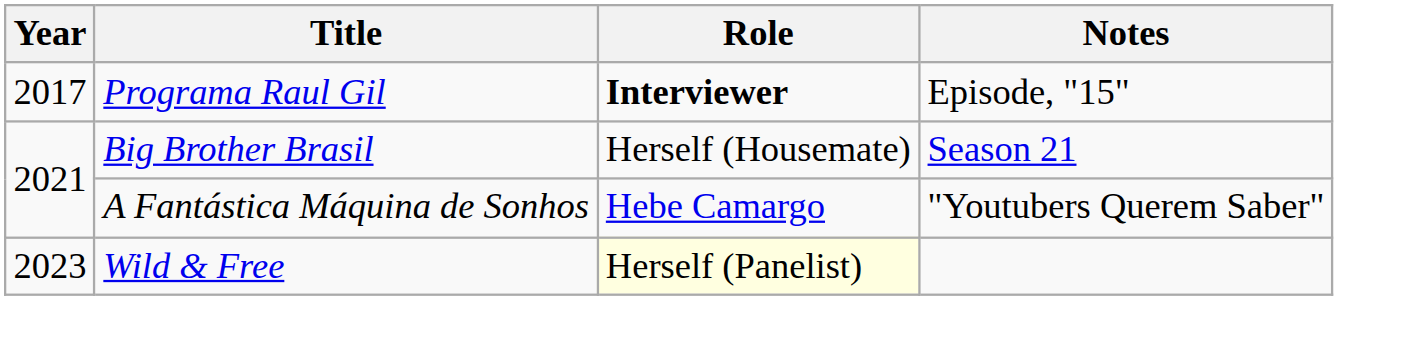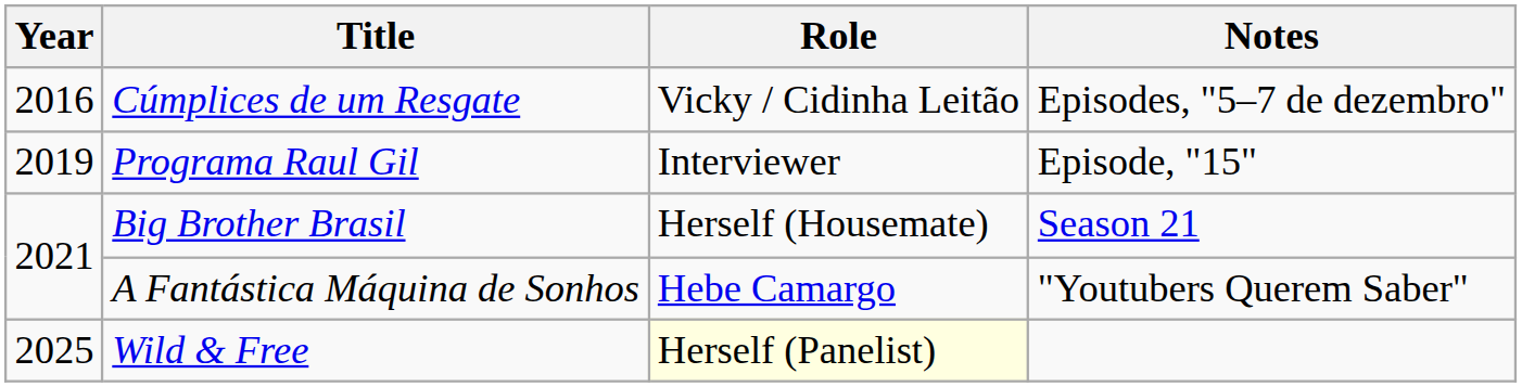+ row: 2016 | Cúmplices de um Resgate | Vicky / Cidinha Leitão | Episodes, "5–7 de dezembro"
Programa Raul Gil | Year: 2017 -> 2019
Programa Raul Gil | Role: bold -> normal
Wild & Free | Year: 2023 -> 2025
